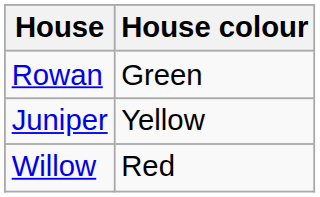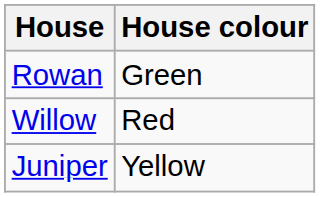rows swapped: Willow <-> Juniper
